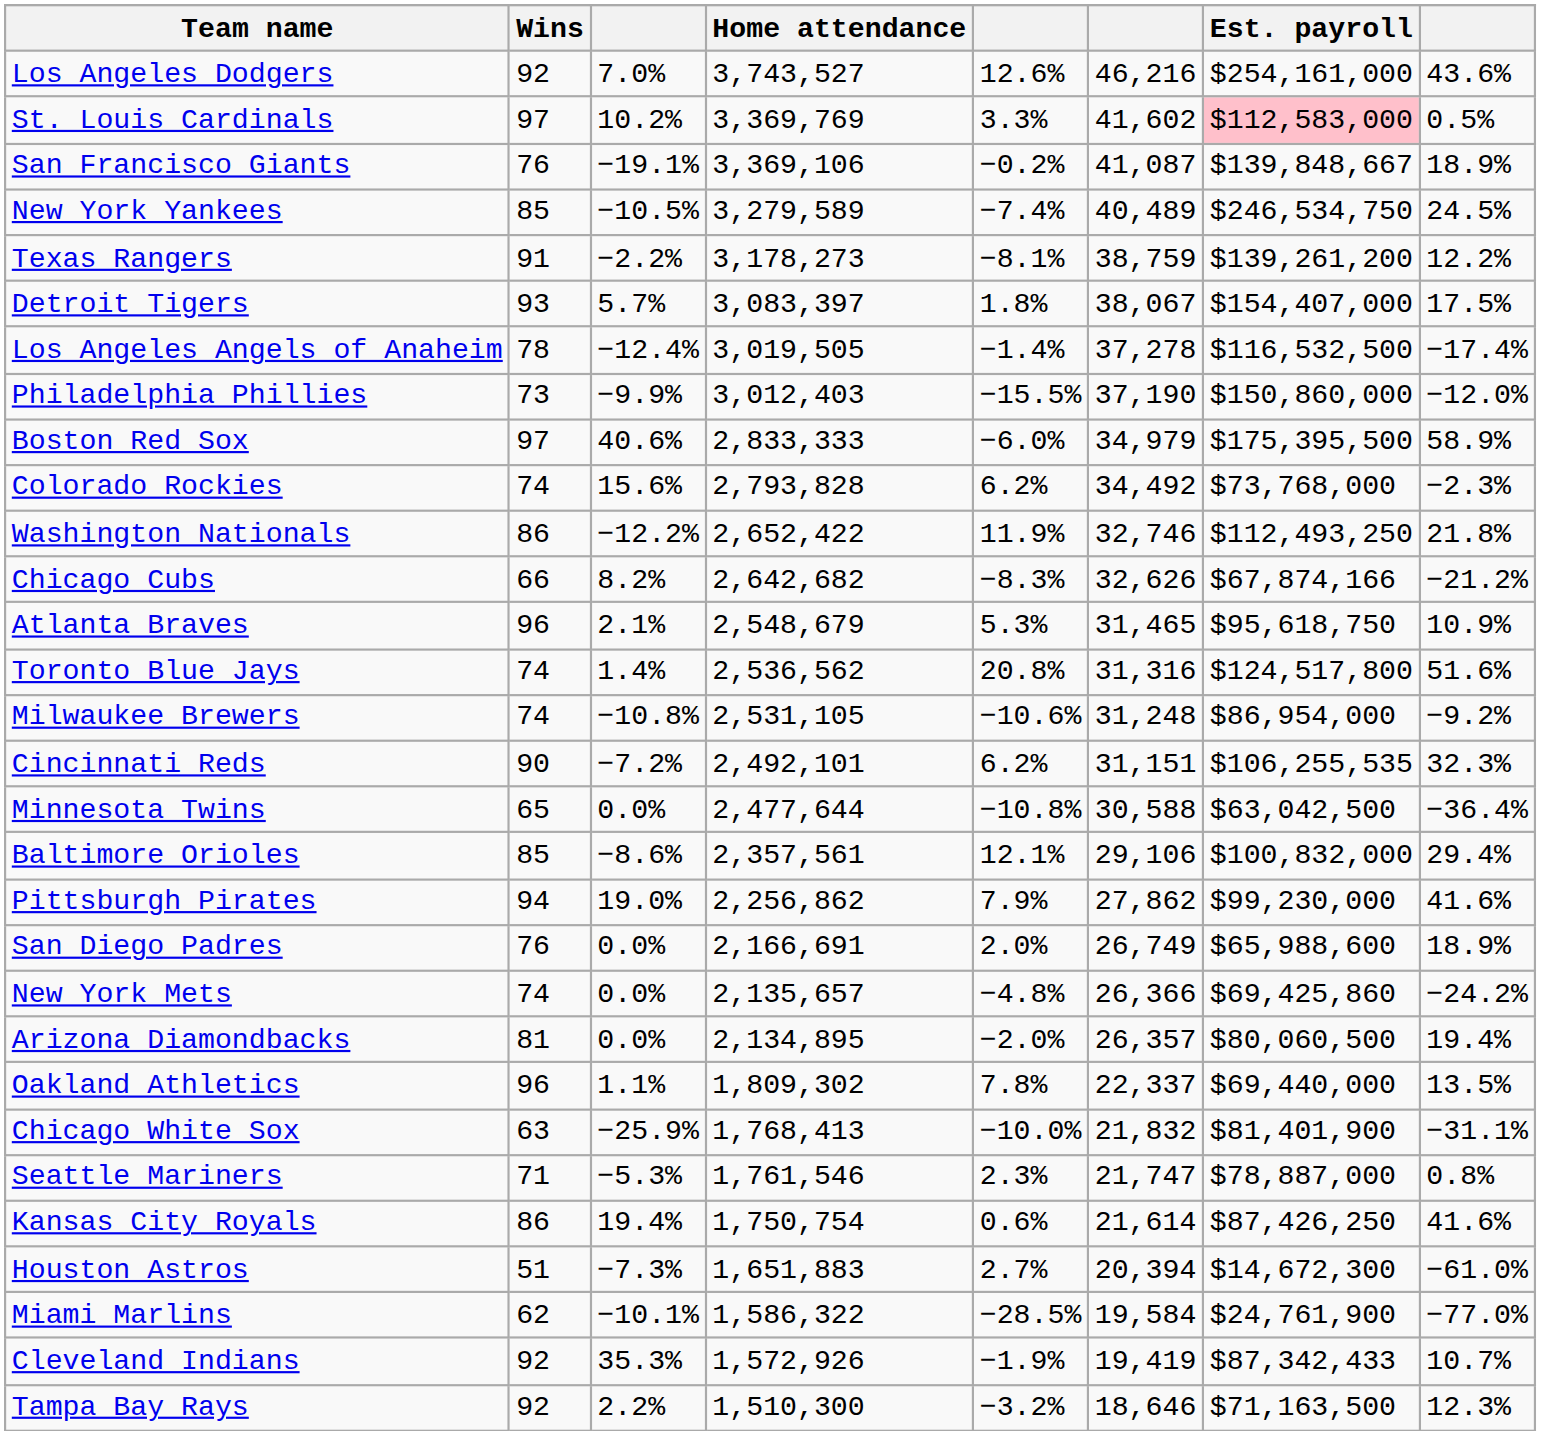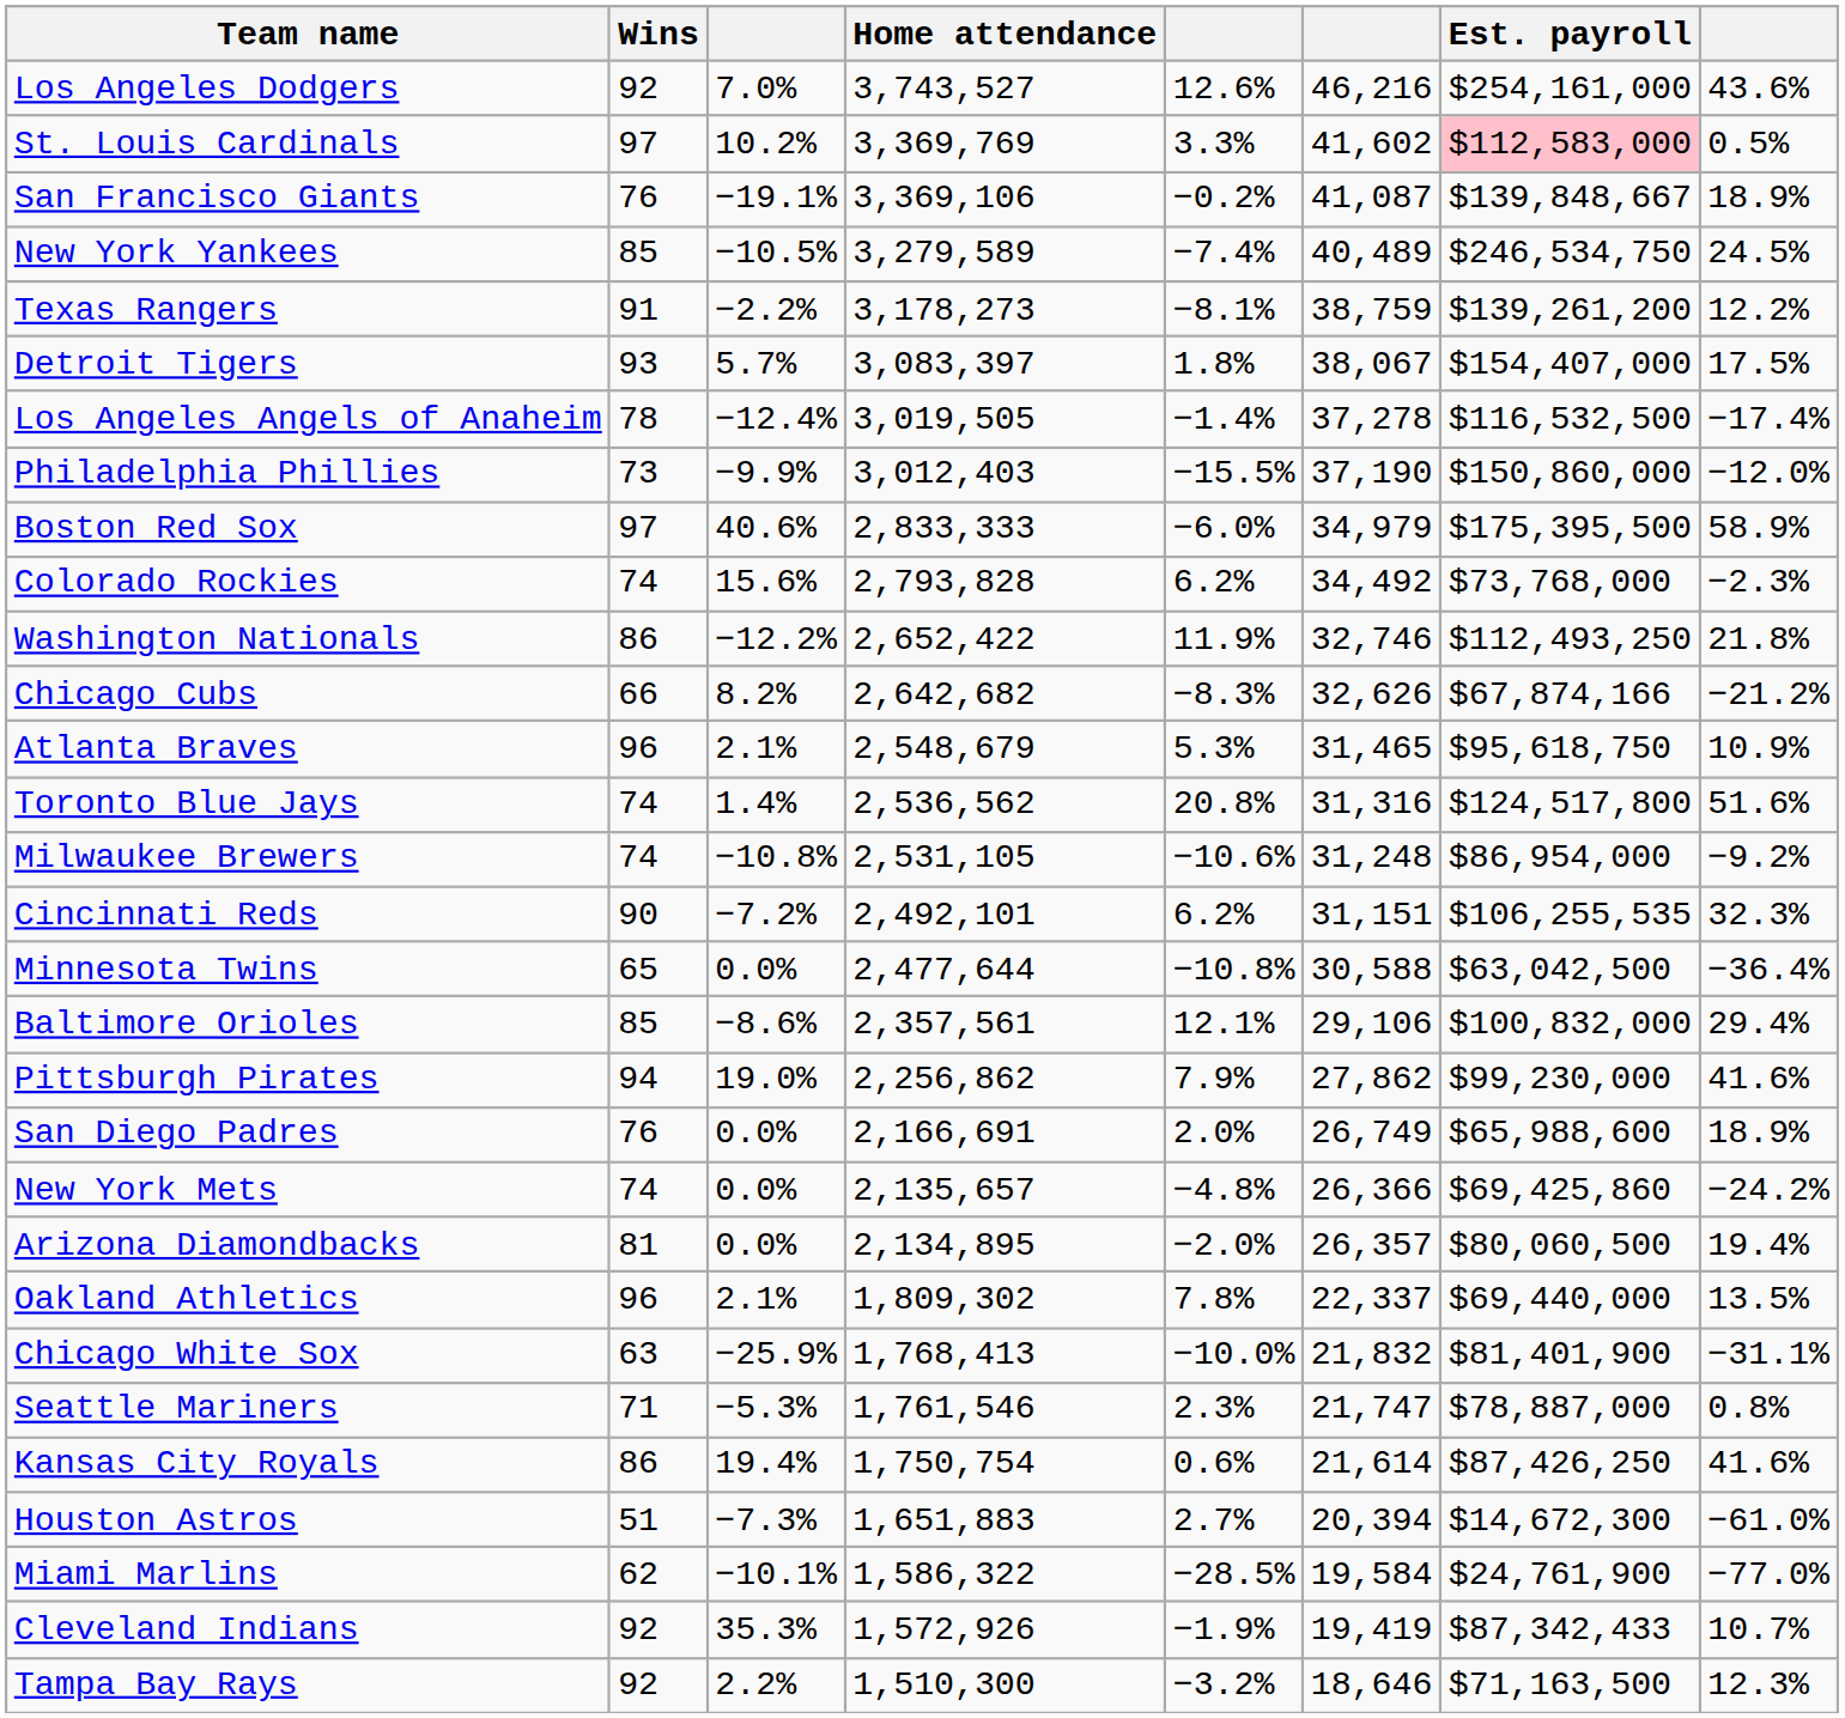Oakland Athletics | column 3: 1.1% -> 2.1%
